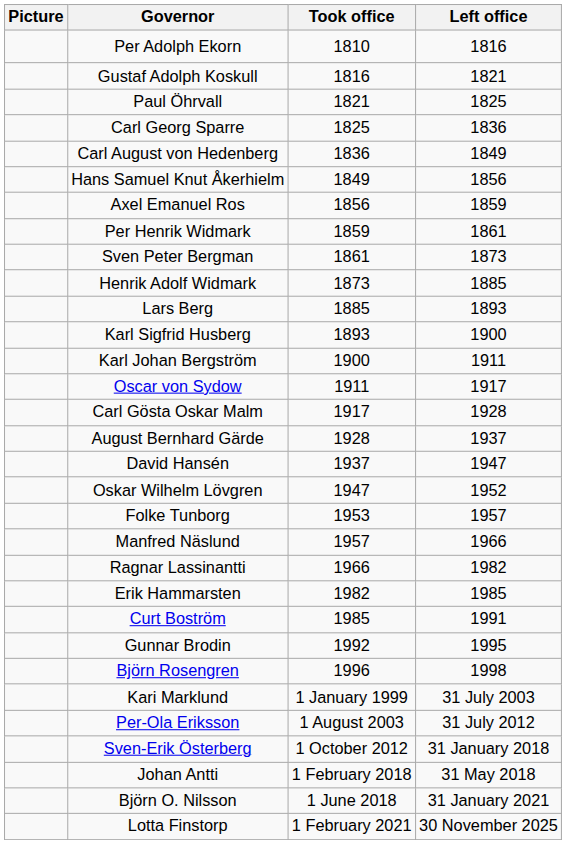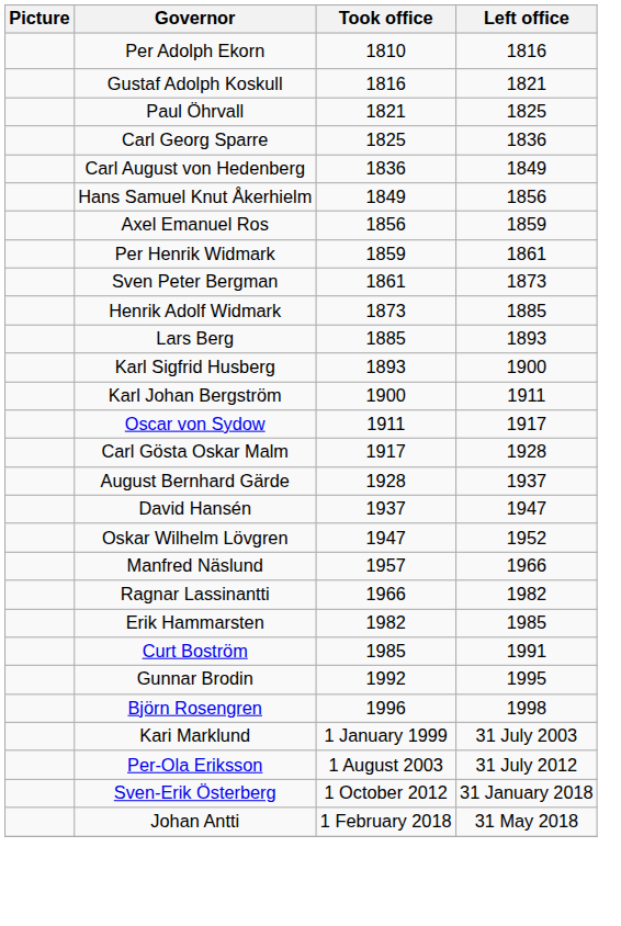- row: Folke Tunborg | 1953 | 1957
- row: Björn O. Nilsson | 1 June 2018 | 31 January 2021
- row: Lotta Finstorp | 1 February 2021 | 30 November 2025
